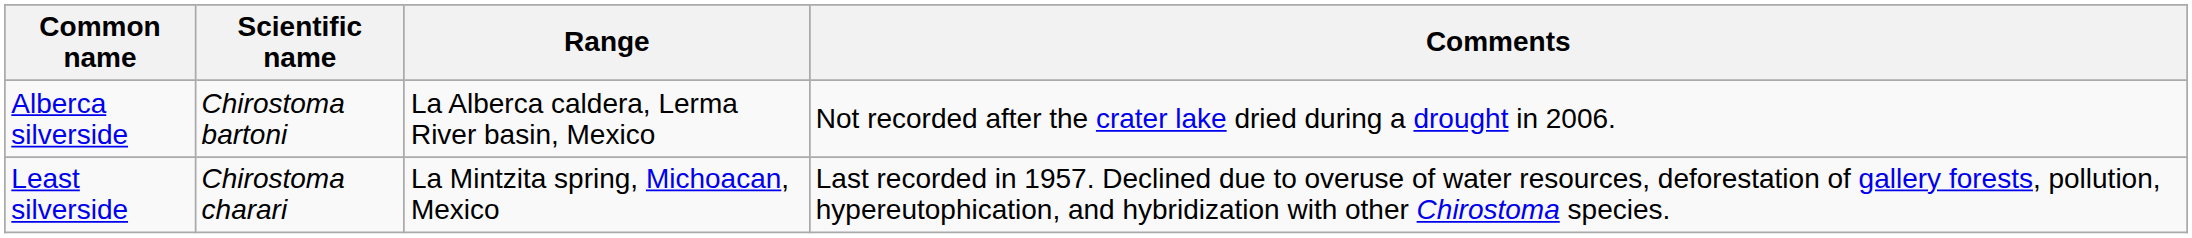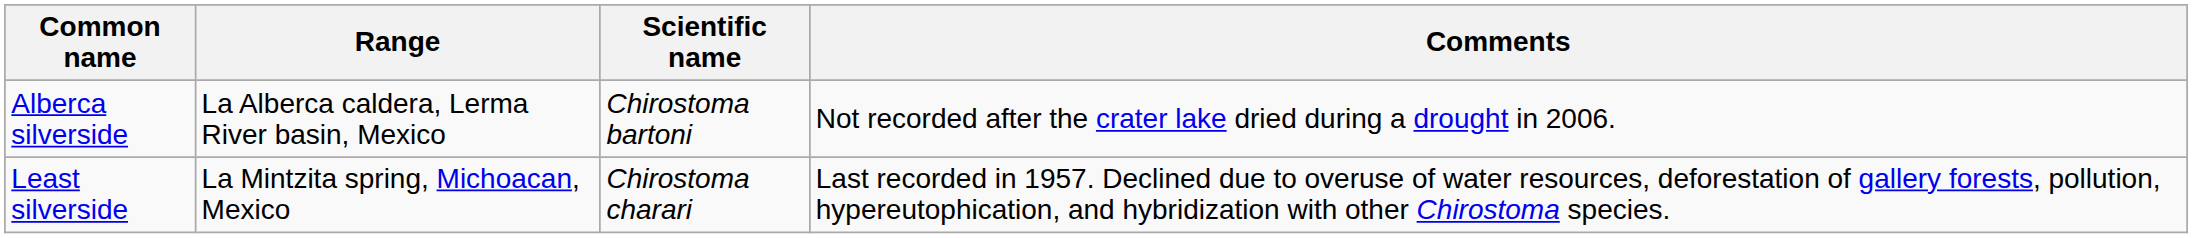columns swapped: Scientific name <-> Range
